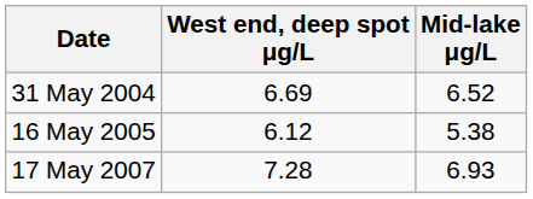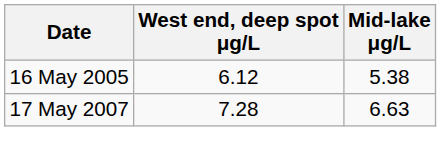- row: 31 May 2004 | 6.69 | 6.52
17 May 2007 | Mid-lake μg/L: 6.93 -> 6.63
